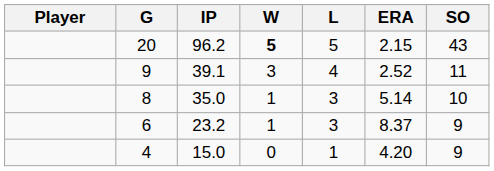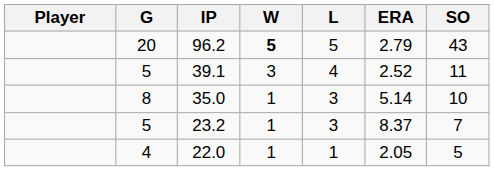96.2 | ERA: 2.15 -> 2.79
39.1 | G: 9 -> 5
23.2 | G: 6 -> 5
23.2 | SO: 9 -> 7
+ row: 4 | 22.0 | 1 | 1 | 2.05 | 5
- row: 4 | 15.0 | 0 | 1 | 4.20 | 9
